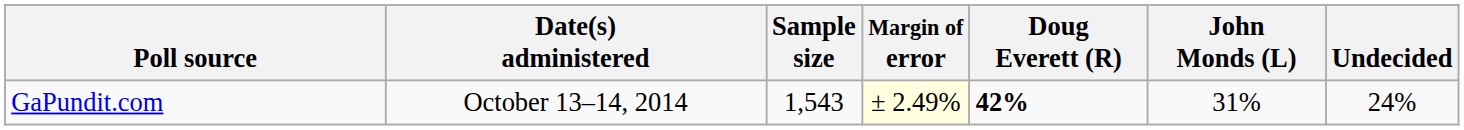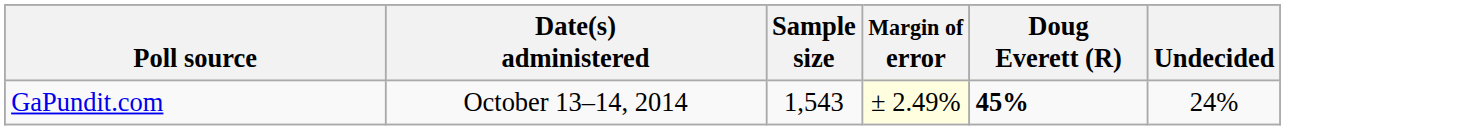- column: John Monds (L) | 31%
GaPundit.com | Doug Everett (R): 42% -> 45%
